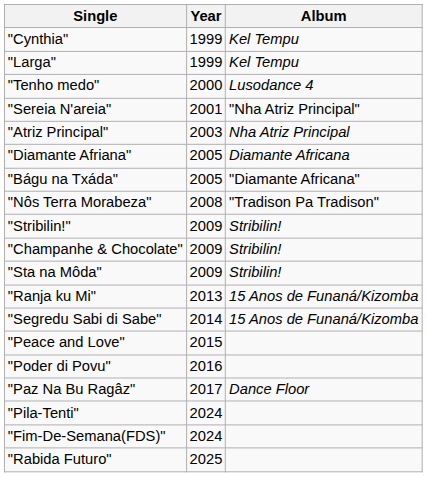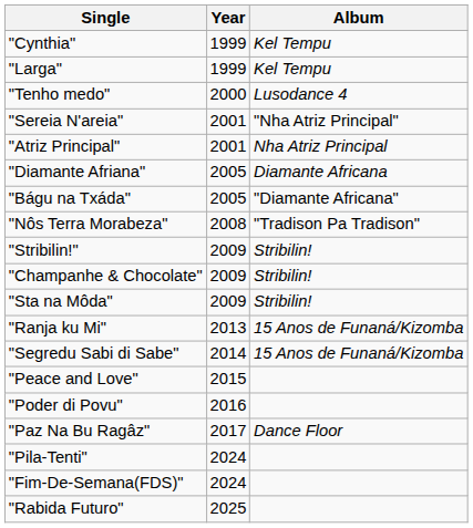"Atriz Principal" | Year: 2003 -> 2001
